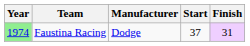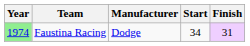Faustina Racing | Start: 37 -> 34
